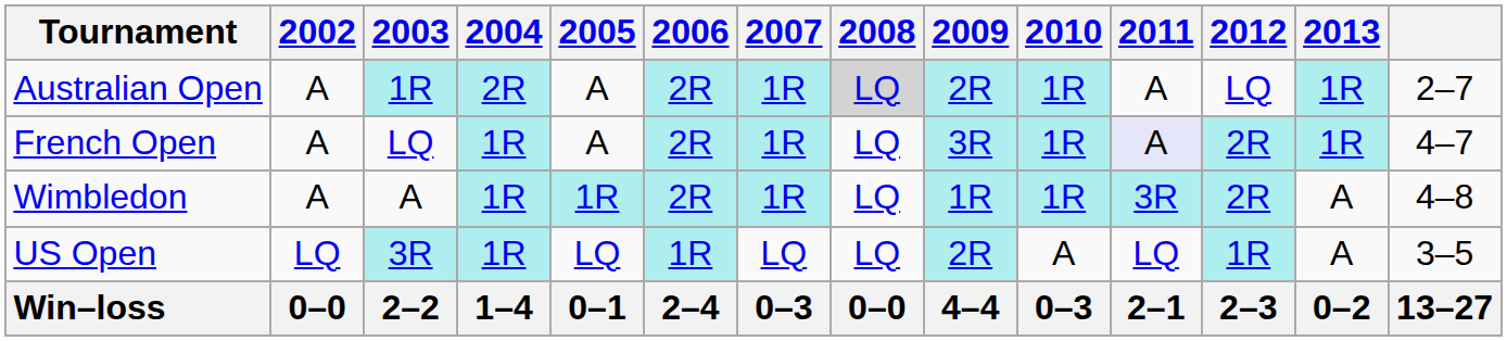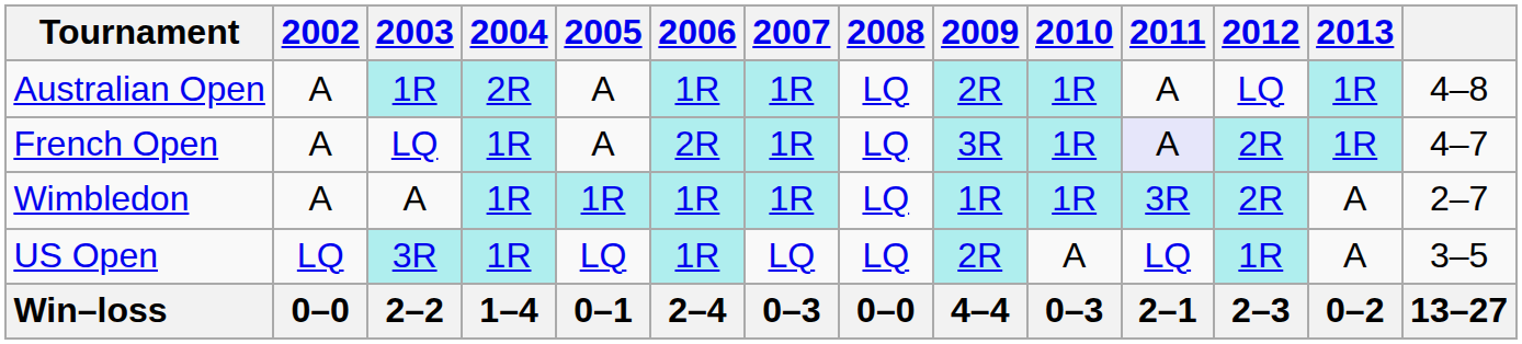Australian Open | 2006: 2R -> 1R
Australian Open | 2008: lightgrey background -> no background
Australian Open | column 14: 2–7 -> 4–8
Wimbledon | 2006: 2R -> 1R
Wimbledon | column 14: 4–8 -> 2–7
